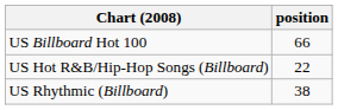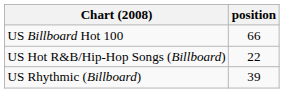US Rhythmic (Billboard) | position: 38 -> 39
